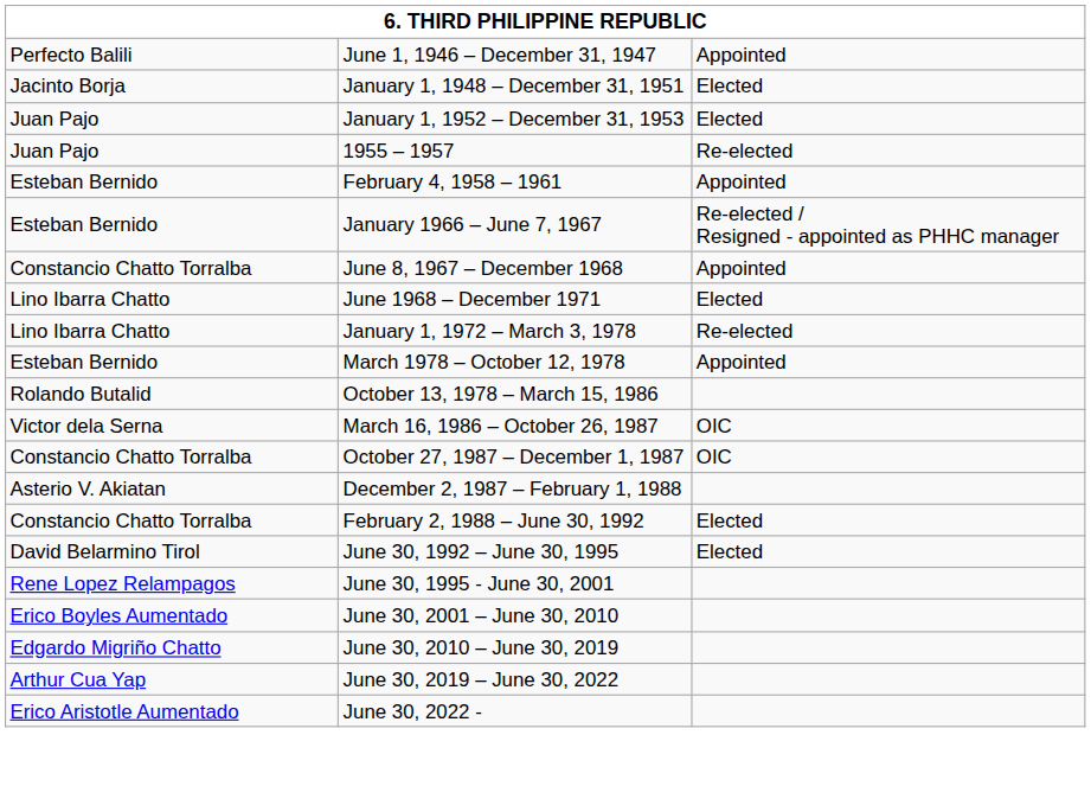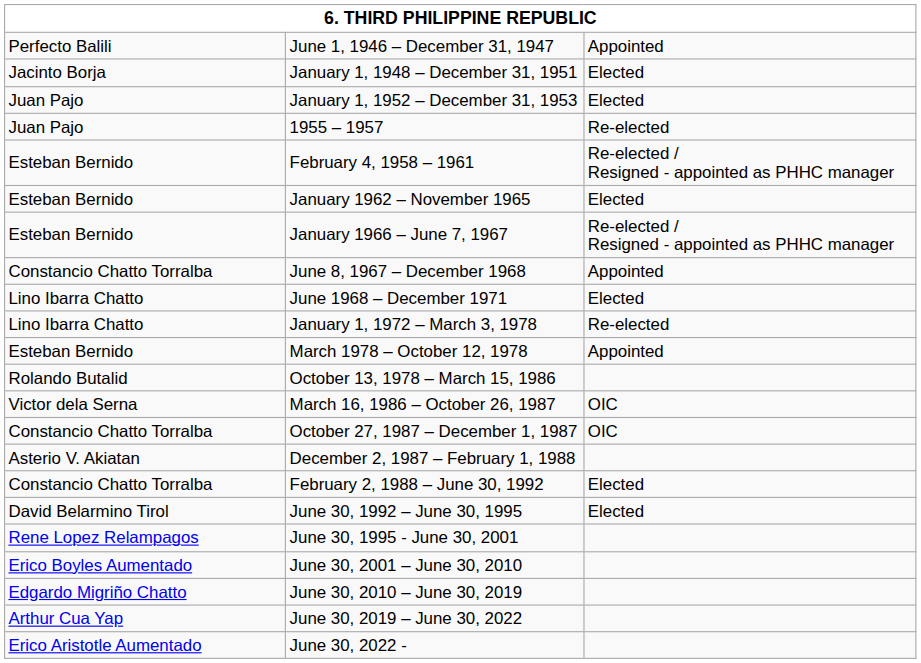February 4, 1958 – 1961 | column 3: Appointed -> Re-elected / Resigned - appointed as PHHC manager
+ row: Esteban Bernido | January 1962 – November 1965 | Elected
